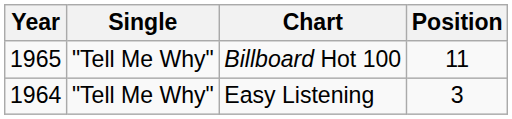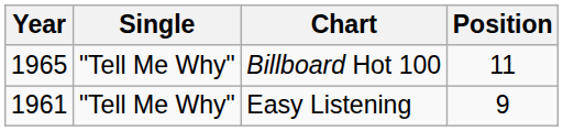Easy Listening | Year: 1964 -> 1961
Easy Listening | Position: 3 -> 9
